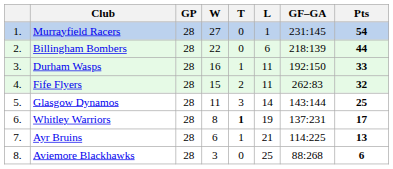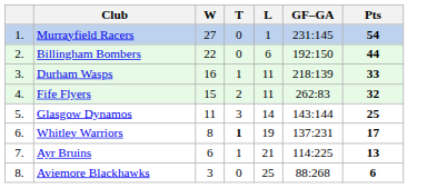- column: GP | 28 | 28 | 28 | 28 | 28 | 28 | 28 | 28
Billingham Bombers | GF–GA: 218:139 -> 192:150
Durham Wasps | GF–GA: 192:150 -> 218:139
